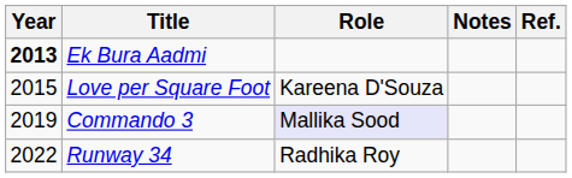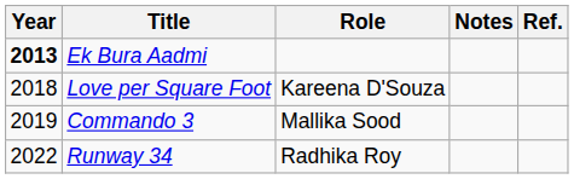Love per Square Foot | Year: 2015 -> 2018
Commando 3 | Role: lavender background -> no background
